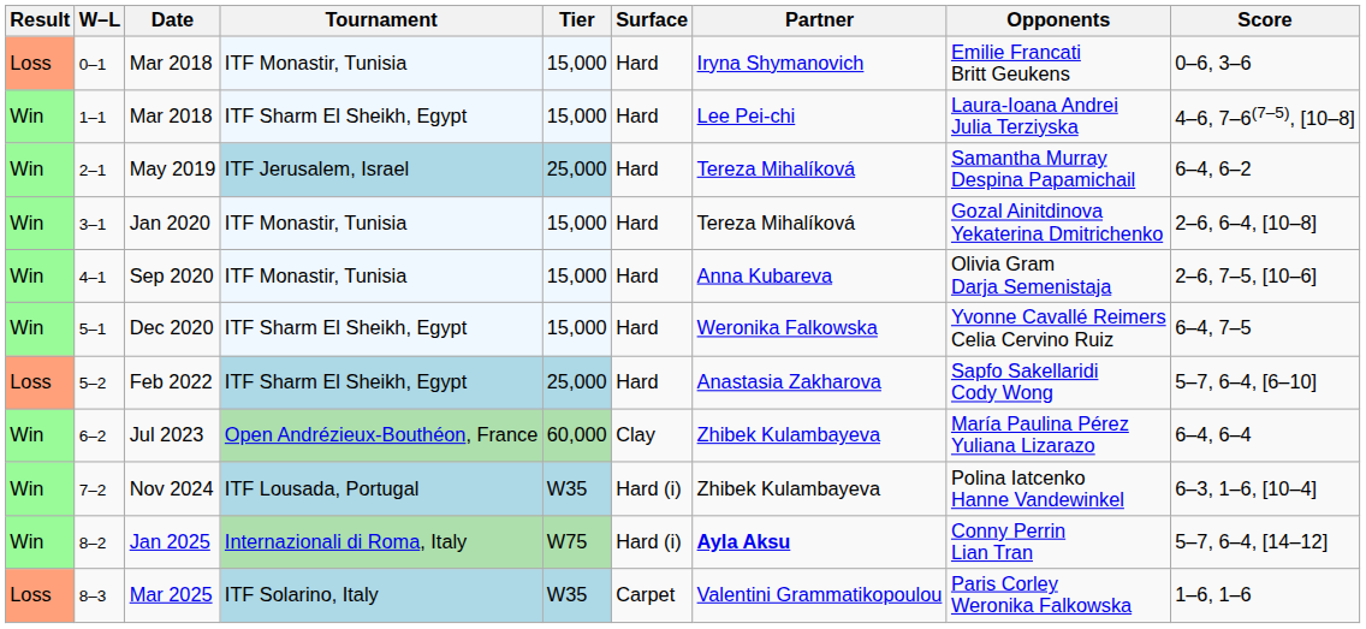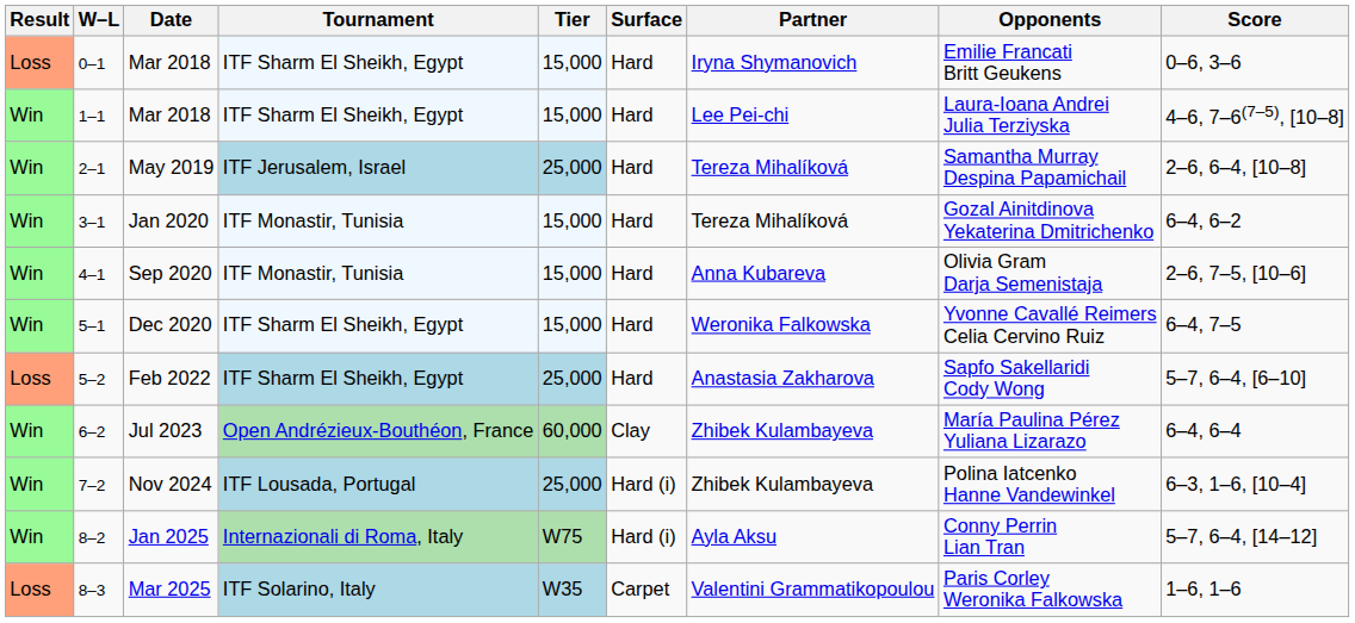0–1 / Mar 2018 | Tournament: ITF Monastir, Tunisia -> ITF Sharm El Sheikh, Egypt
May 2019 | Score: 6–4, 6–2 -> 2–6, 6–4, [10–8]
Jan 2020 | Score: 2–6, 6–4, [10–8] -> 6–4, 6–2
Nov 2024 | Tier: W35 -> 25,000
Jan 2025 | Partner: bold -> normal
